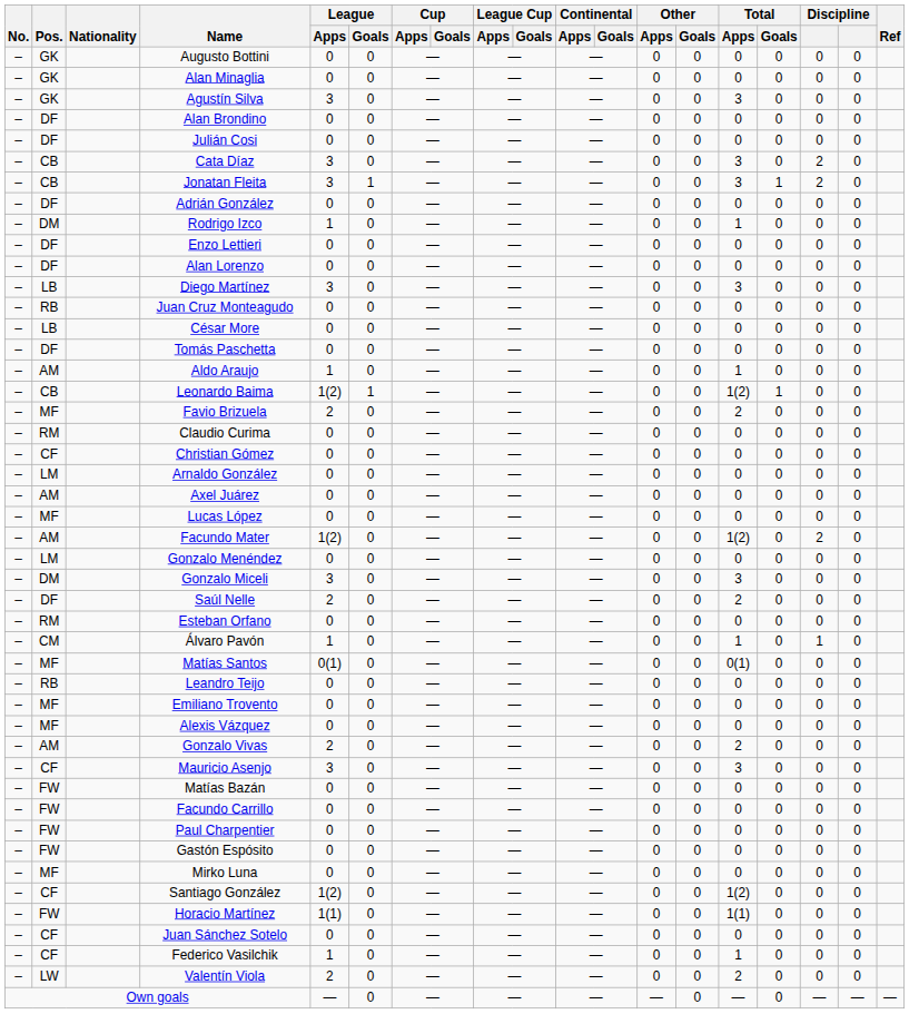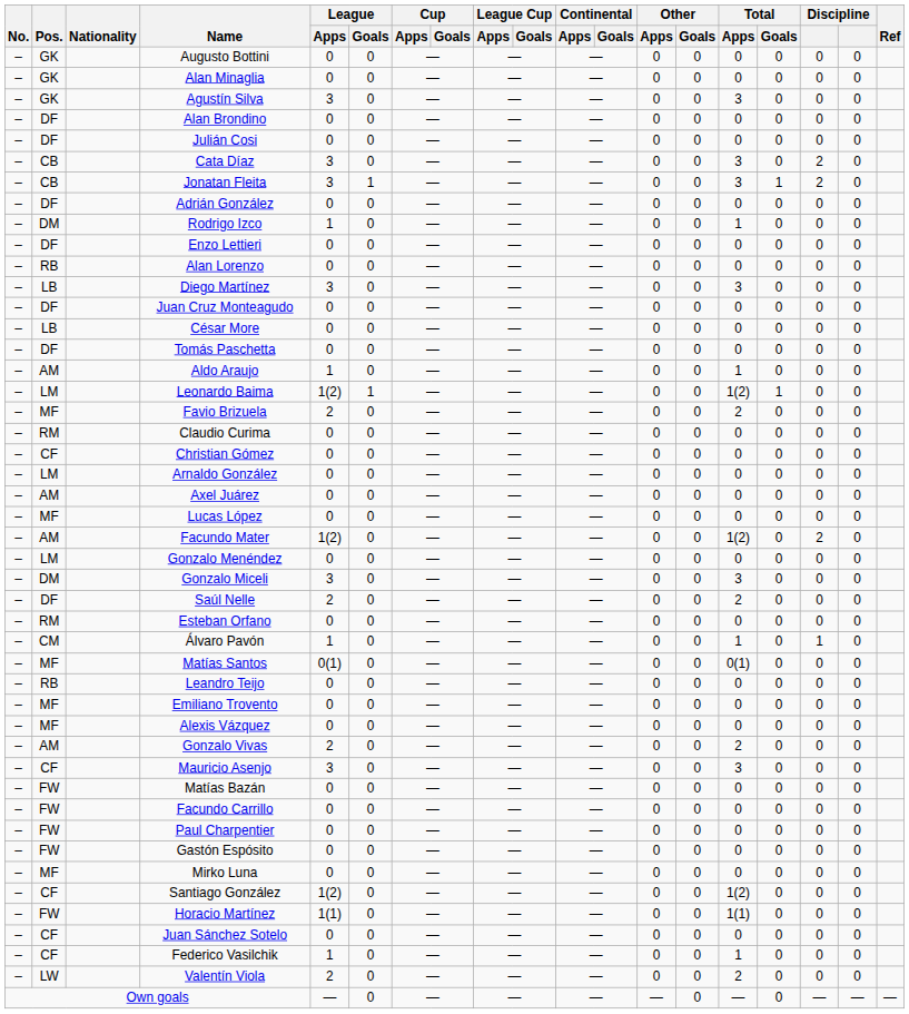Alan Lorenzo | Pos.: DF -> RB
Juan Cruz Monteagudo | Pos.: RB -> DF
Leonardo Baima | Pos.: CB -> LM
